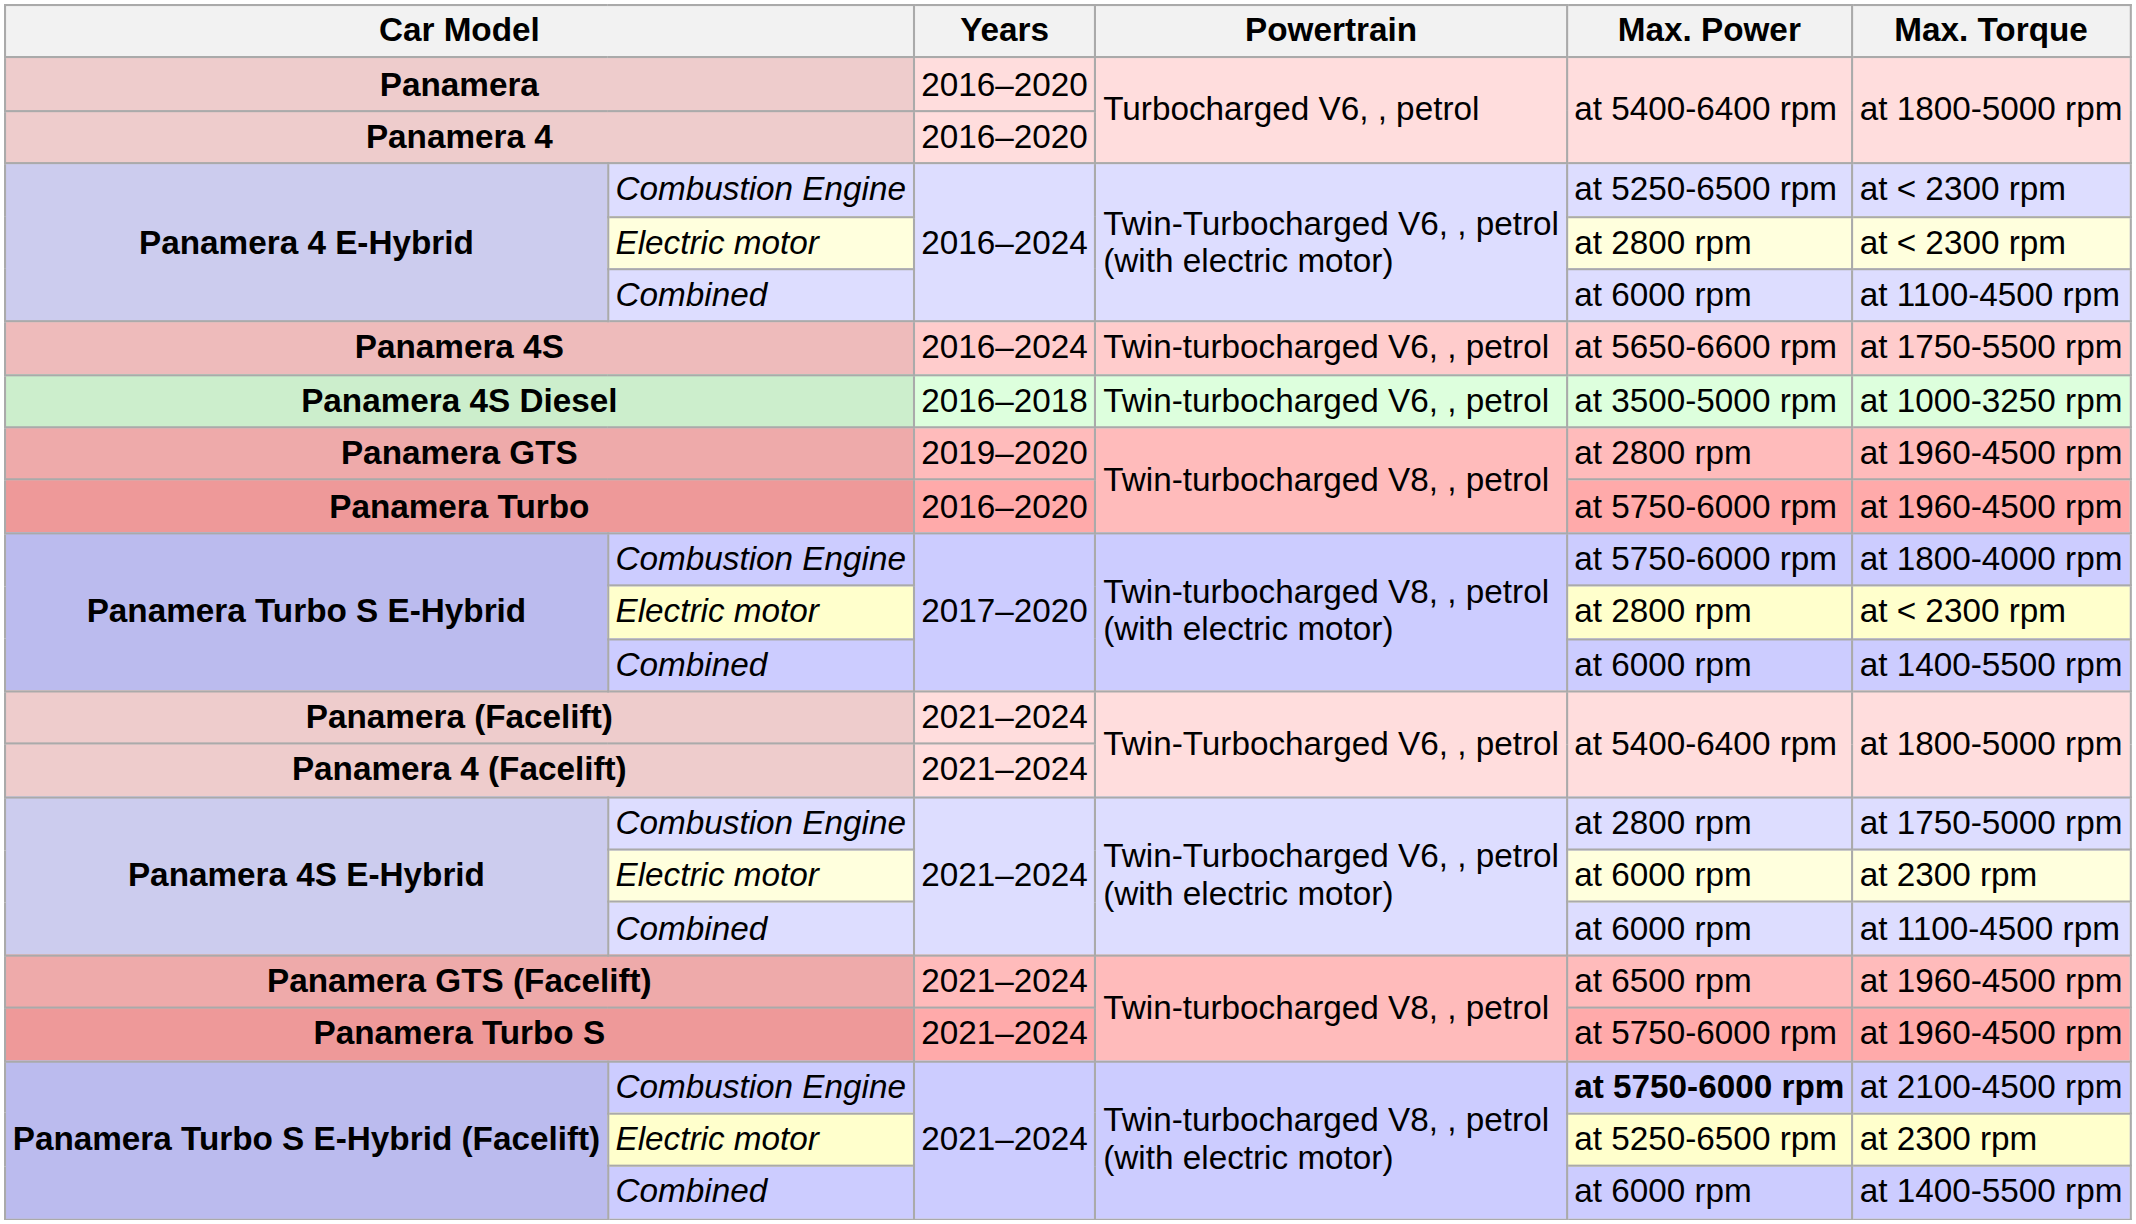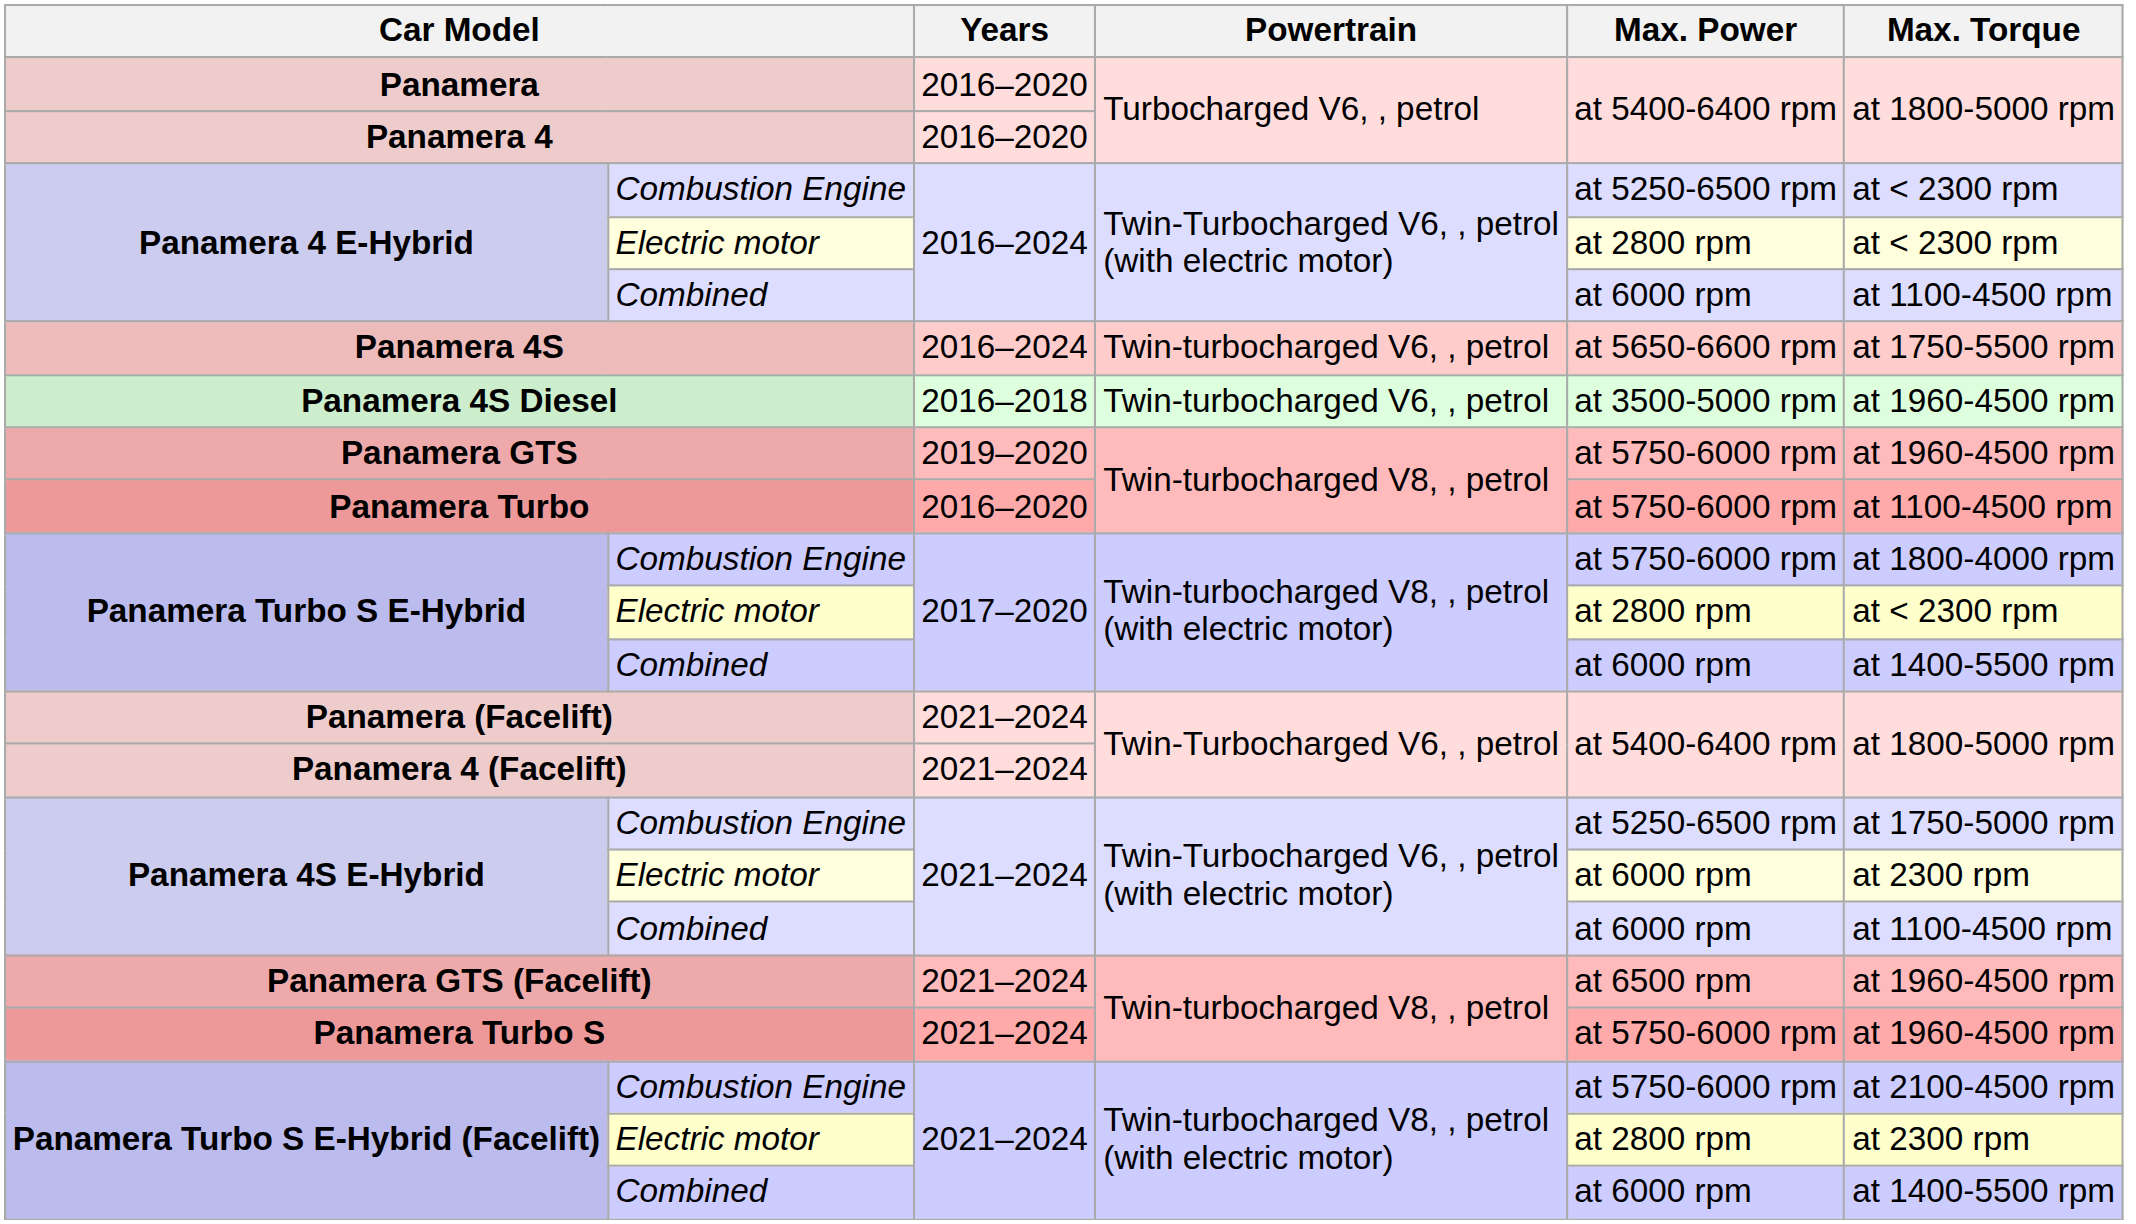Panamera 4S Diesel | Max. Torque: at 1000-3250 rpm -> at 1960-4500 rpm
Panamera GTS | Max. Power: at 2800 rpm -> at 5750-6000 rpm
Panamera Turbo | Max. Torque: at 1960-4500 rpm -> at 1100-4500 rpm
Panamera 4S E-Hybrid / Combustion Engine | Max. Power: at 2800 rpm -> at 5250-6500 rpm
Panamera Turbo S E-Hybrid (Facelift) / Combustion Engine | Max. Power: bold -> normal
Panamera Turbo S E-Hybrid (Facelift) / Electric motor | Max. Power: at 5250-6500 rpm -> at 2800 rpm
